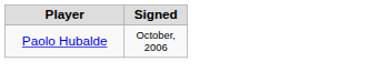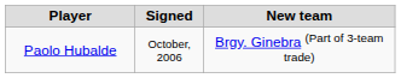+ column: New team | Brgy. Ginebra (Part of 3-team trade)
